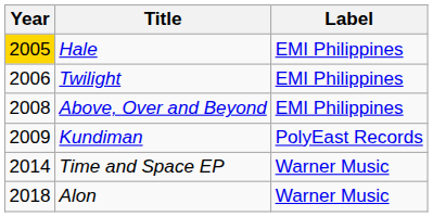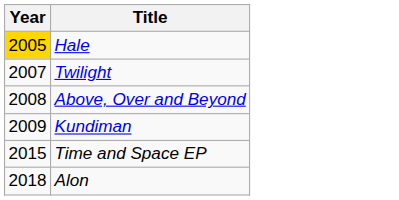- column: Label | EMI Philippines | EMI Philippines | EMI Philippines | PolyEast Records | Warner Music | Warner Music
Twilight | Year: 2006 -> 2007
Time and Space EP | Year: 2014 -> 2015
